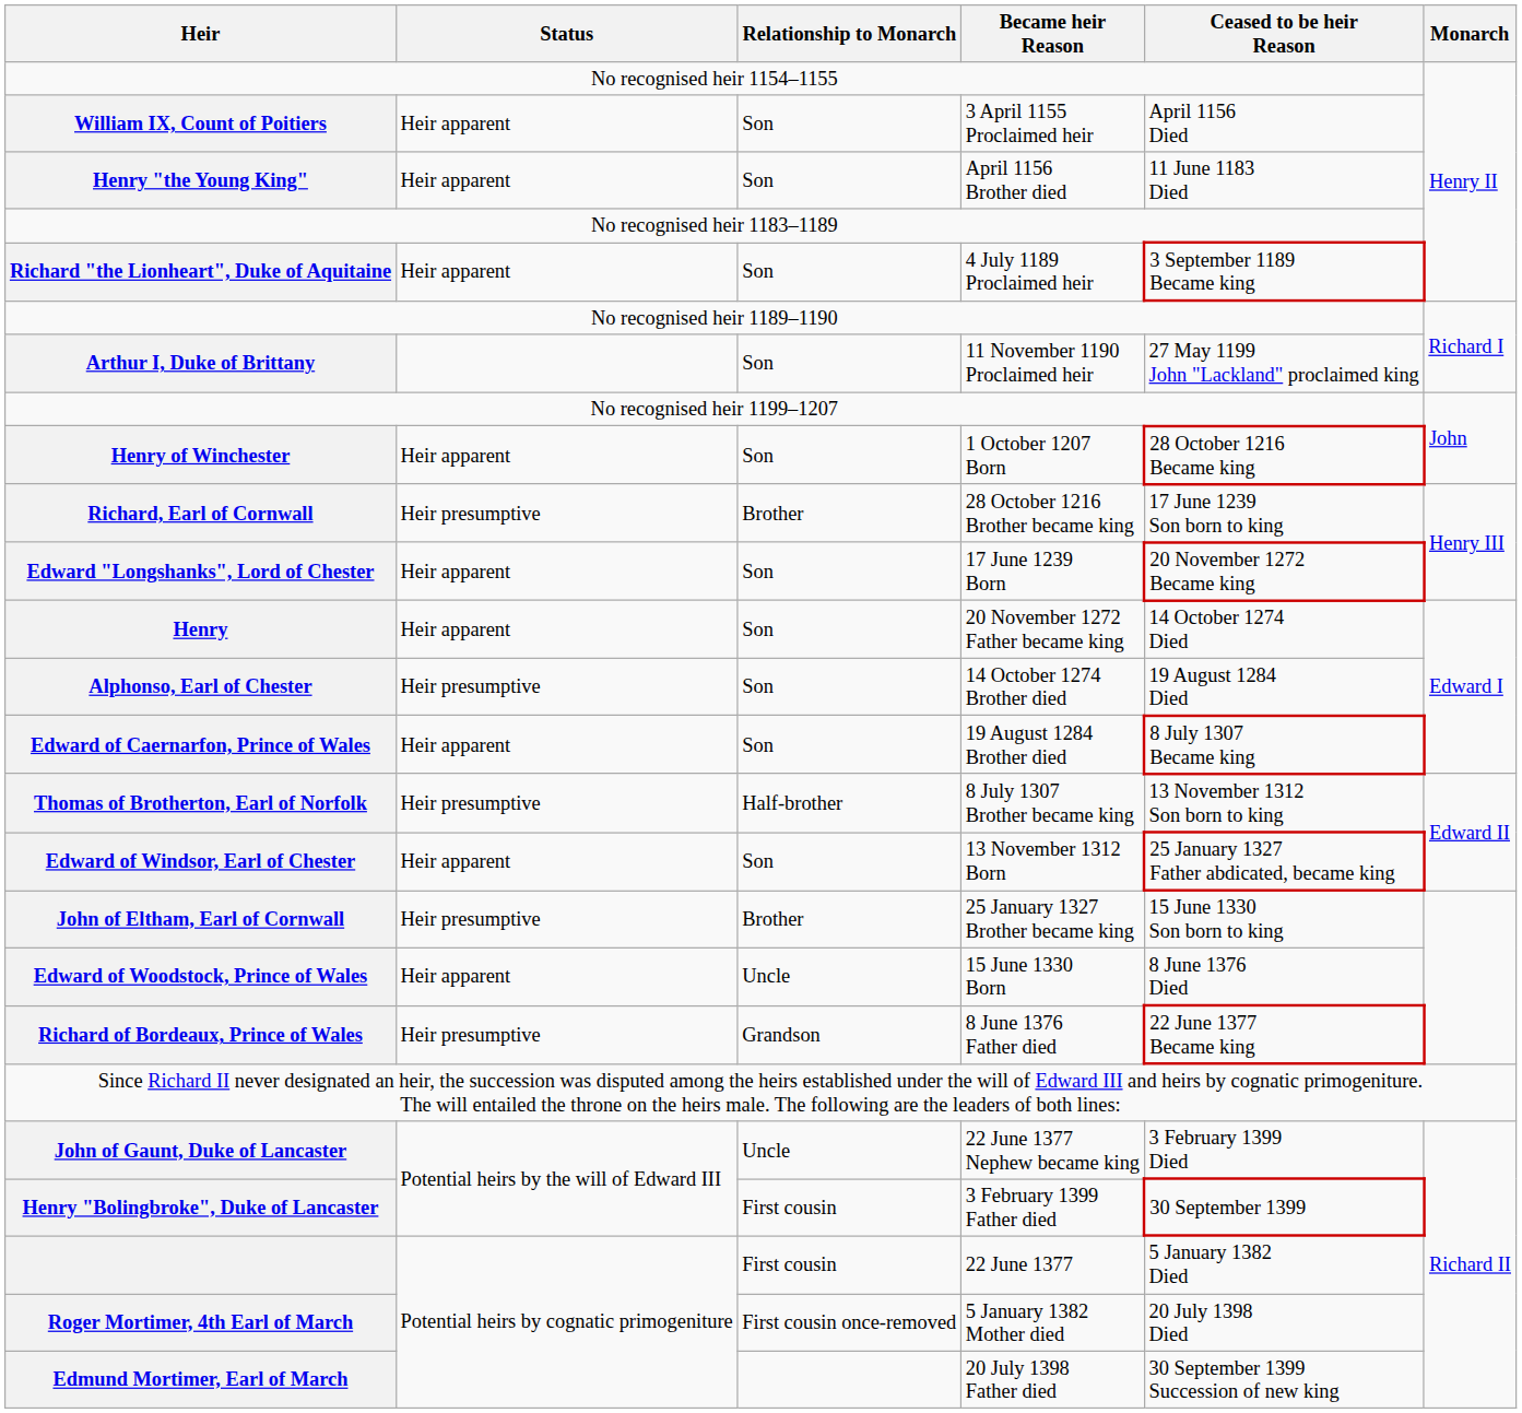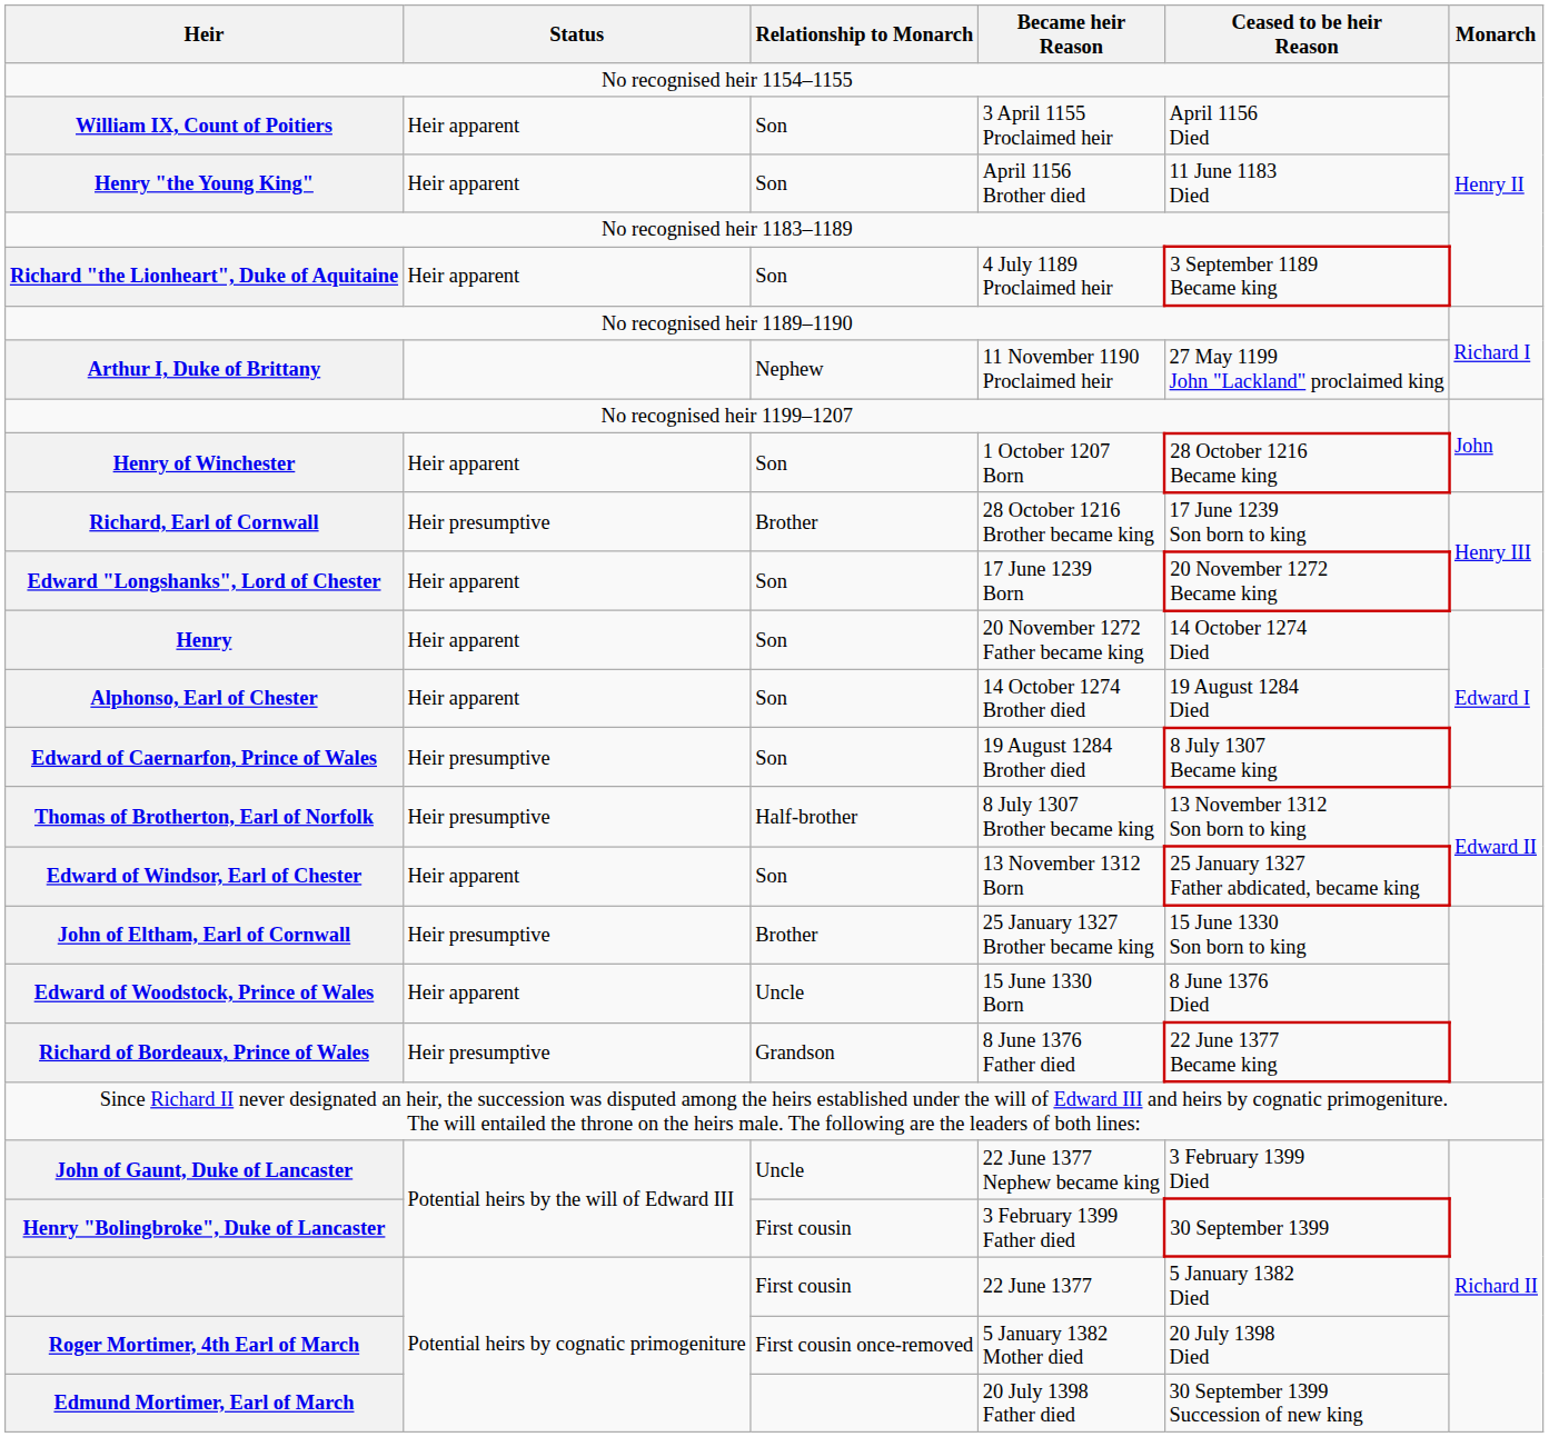Arthur I, Duke of Brittany | Relationship to Monarch: Son -> Nephew
Alphonso, Earl of Chester | Status: Heir presumptive -> Heir apparent
Edward of Caernarfon, Prince of Wales | Status: Heir apparent -> Heir presumptive
